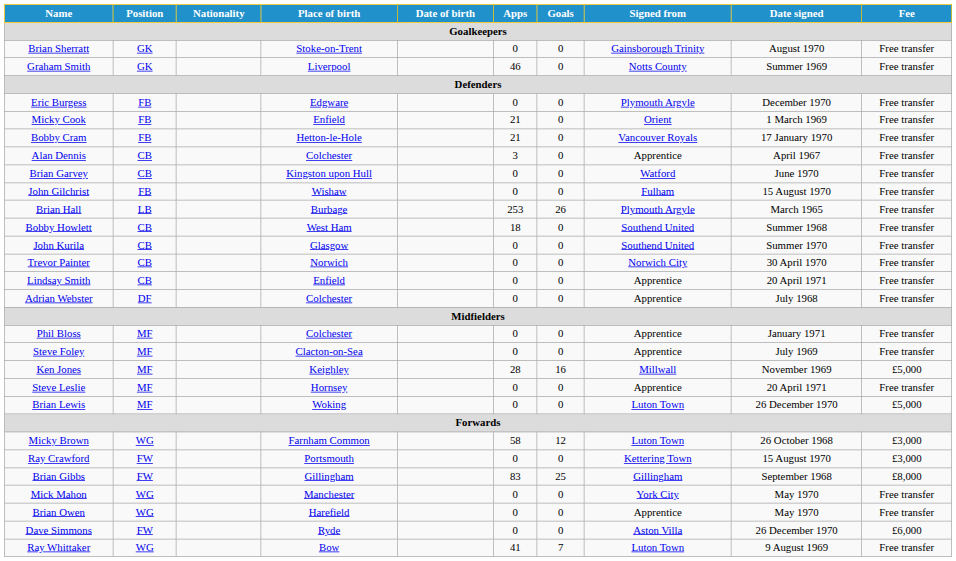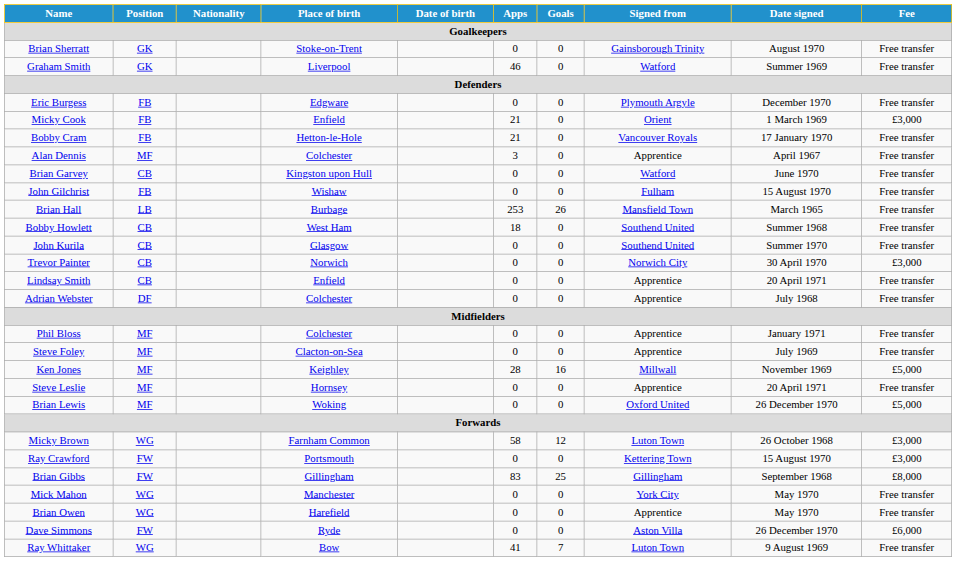Graham Smith | Signed from: Notts County -> Watford
Micky Cook | Fee: Free transfer -> £3,000
Alan Dennis | Position: CB -> MF
Brian Hall | Signed from: Plymouth Argyle -> Mansfield Town
Trevor Painter | Fee: Free transfer -> £3,000
Brian Lewis | Signed from: Luton Town -> Oxford United
